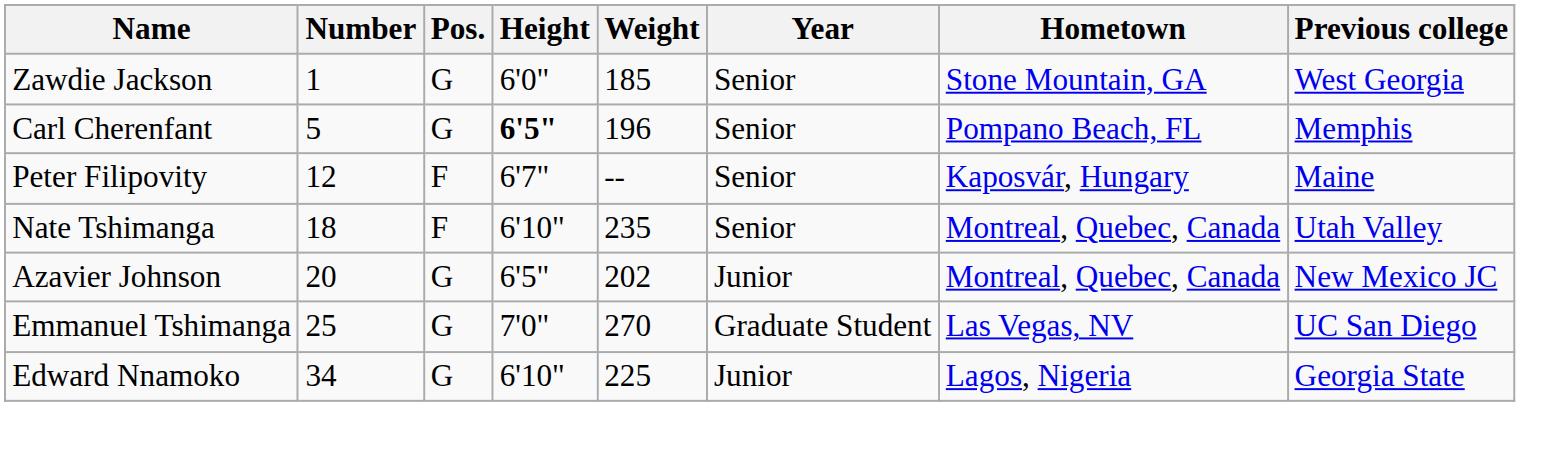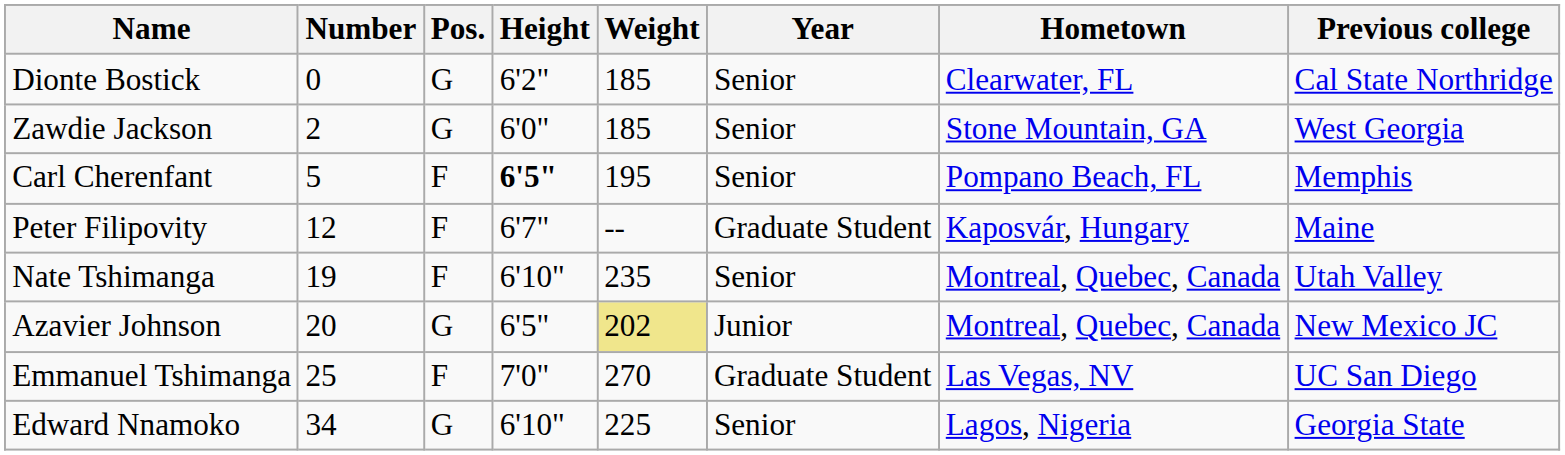+ row: Dionte Bostick | 0 | G | 6'2" | 185 | Senior | Clearwater, FL | Cal State Northridge
Zawdie Jackson | Number: 1 -> 2
Carl Cherenfant | Pos.: G -> F
Carl Cherenfant | Weight: 196 -> 195
Peter Filipovity | Year: Senior -> Graduate Student
Nate Tshimanga | Number: 18 -> 19
Azavier Johnson | Weight: no background -> khaki background
Emmanuel Tshimanga | Pos.: G -> F
Edward Nnamoko | Year: Junior -> Senior
